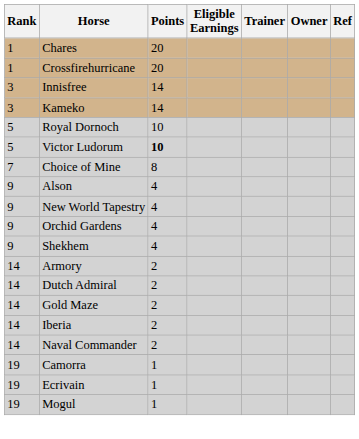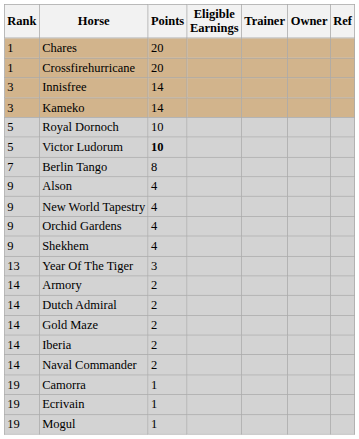+ row: 7 | Berlin Tango | 8
- row: 7 | Choice of Mine | 8
+ row: 13 | Year Of The Tiger | 3
